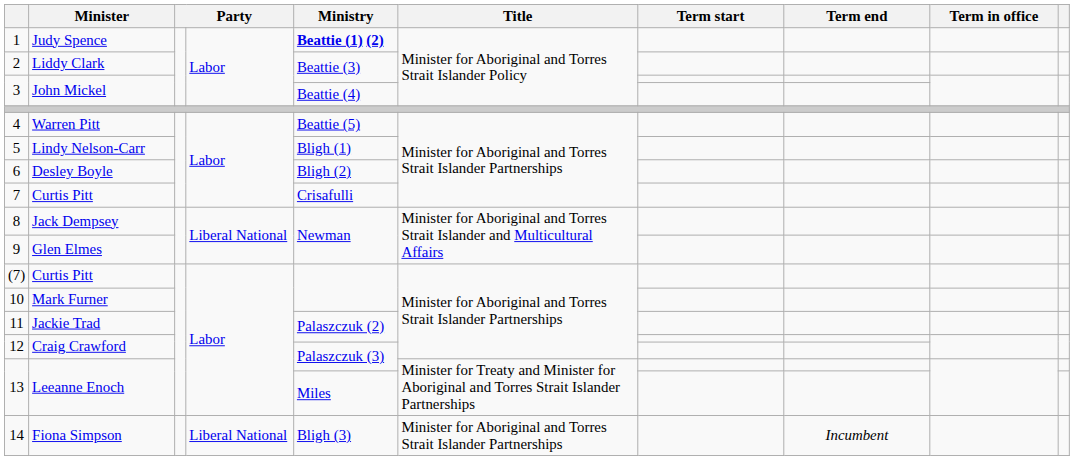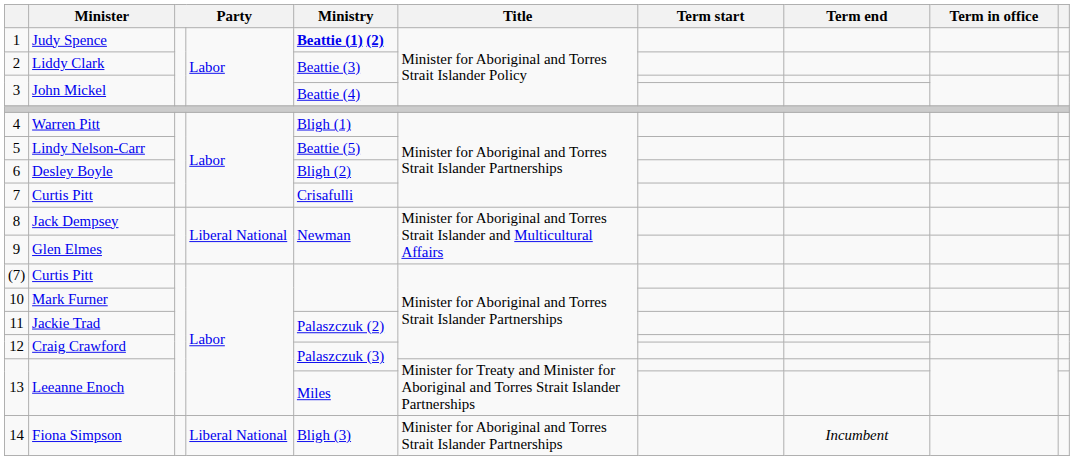4 | Ministry: Beattie (5) -> Bligh (1)
5 | Ministry: Bligh (1) -> Beattie (5)
